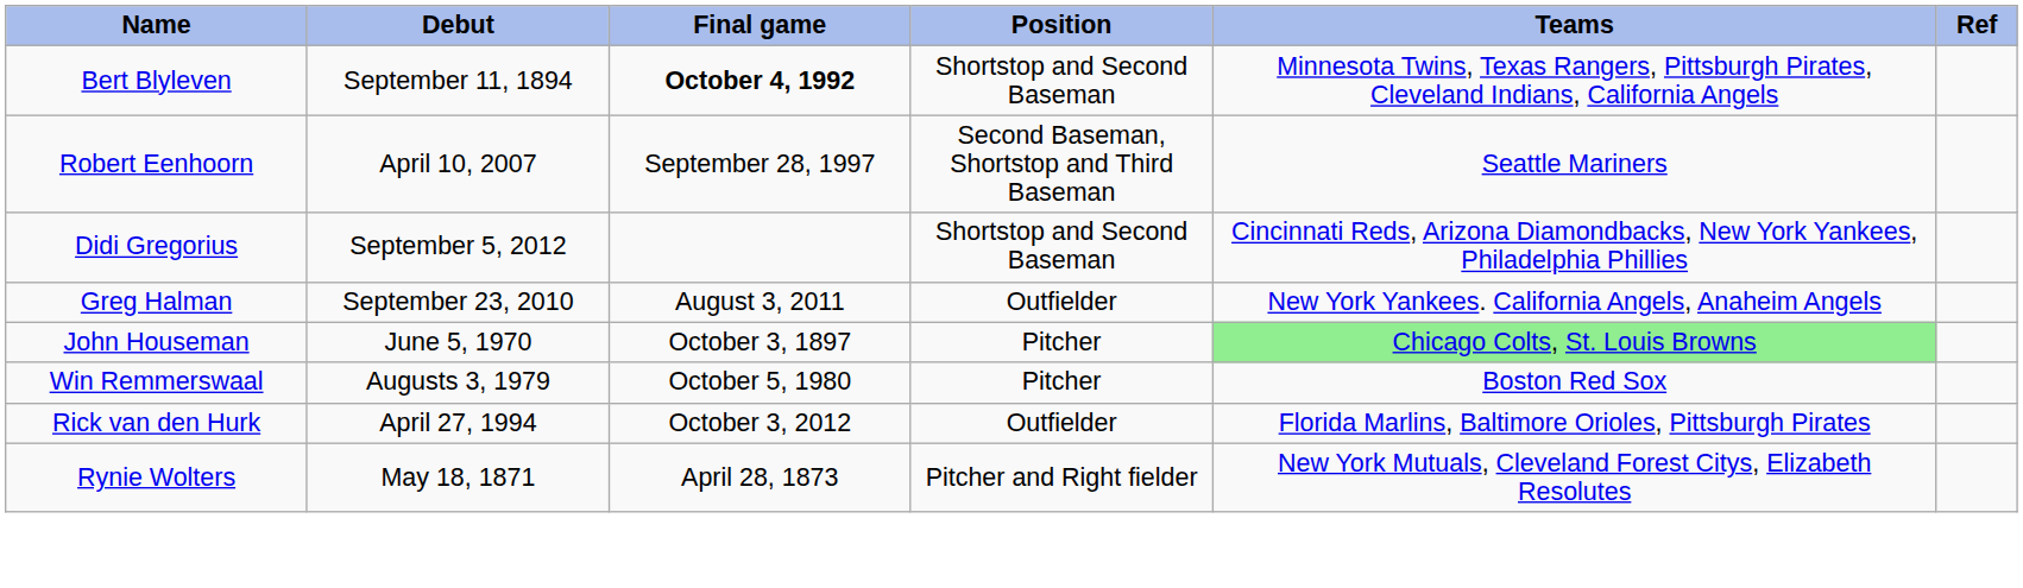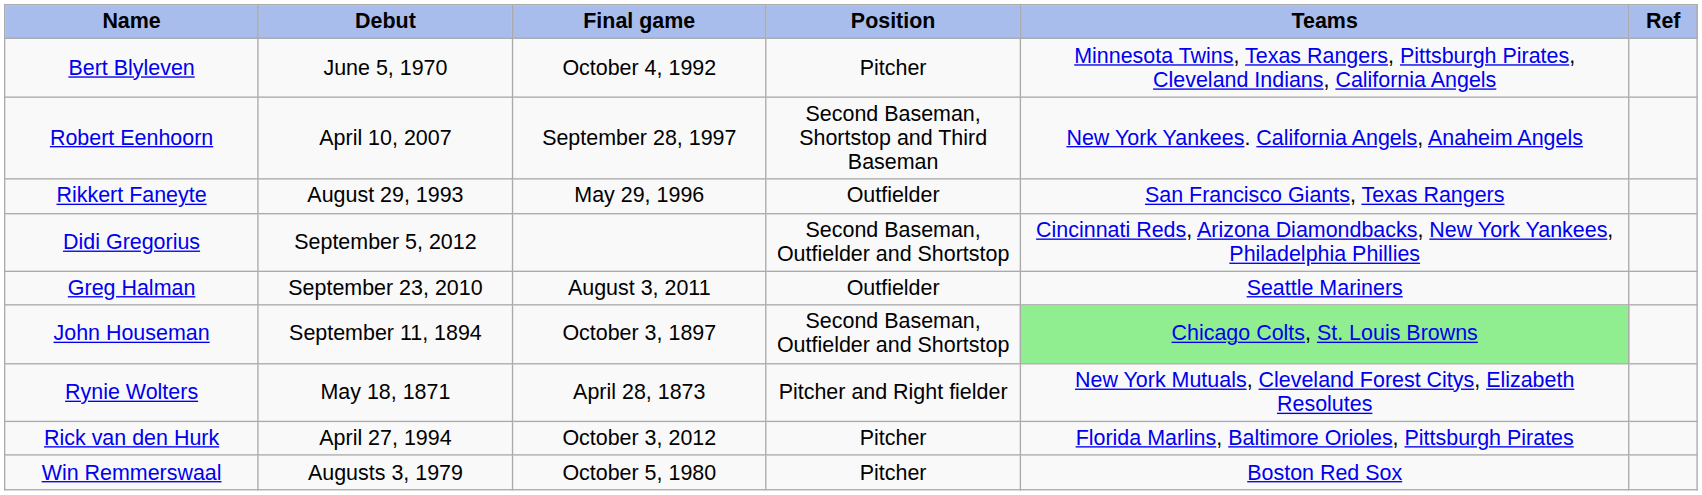Bert Blyleven | Debut: September 11, 1894 -> June 5, 1970
Bert Blyleven | Final game: bold -> normal
Bert Blyleven | Position: Shortstop and Second Baseman -> Pitcher
Robert Eenhoorn | Teams: Seattle Mariners -> New York Yankees. California Angels, Anaheim Angels
+ row: Rikkert Faneyte | August 29, 1993 | May 29, 1996 | Outfielder | San Francisco Giants, Texas Rangers
Didi Gregorius | Position: Shortstop and Second Baseman -> Second Baseman, Outfielder and Shortstop
Greg Halman | Teams: New York Yankees. California Angels, Anaheim Angels -> Seattle Mariners
John Houseman | Debut: June 5, 1970 -> September 11, 1894
John Houseman | Position: Pitcher -> Second Baseman, Outfielder and Shortstop
rows swapped: Win Remmerswaal <-> Rynie Wolters
Rick van den Hurk | Position: Outfielder -> Pitcher
